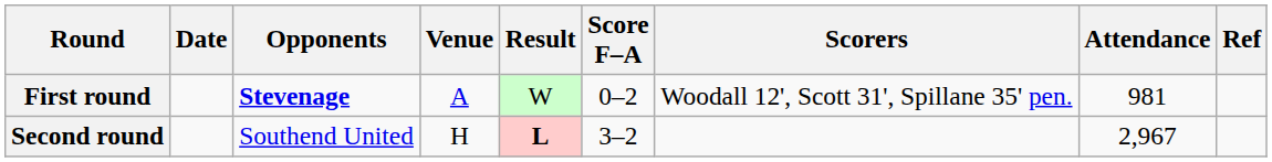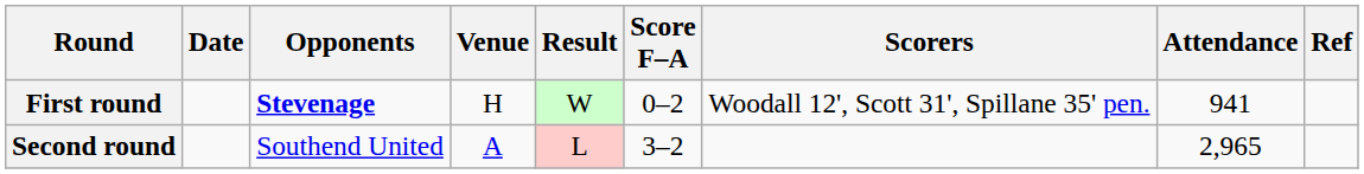First round | Venue: A -> H
First round | Attendance: 981 -> 941
Second round | Venue: H -> A
Second round | Result: bold -> normal
Second round | Attendance: 2,967 -> 2,965
